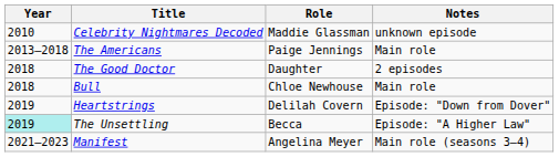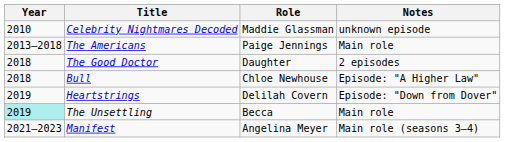Bull | Notes: Main role -> Episode: "A Higher Law"
The Unsettling | Notes: Episode: "A Higher Law" -> Main role
